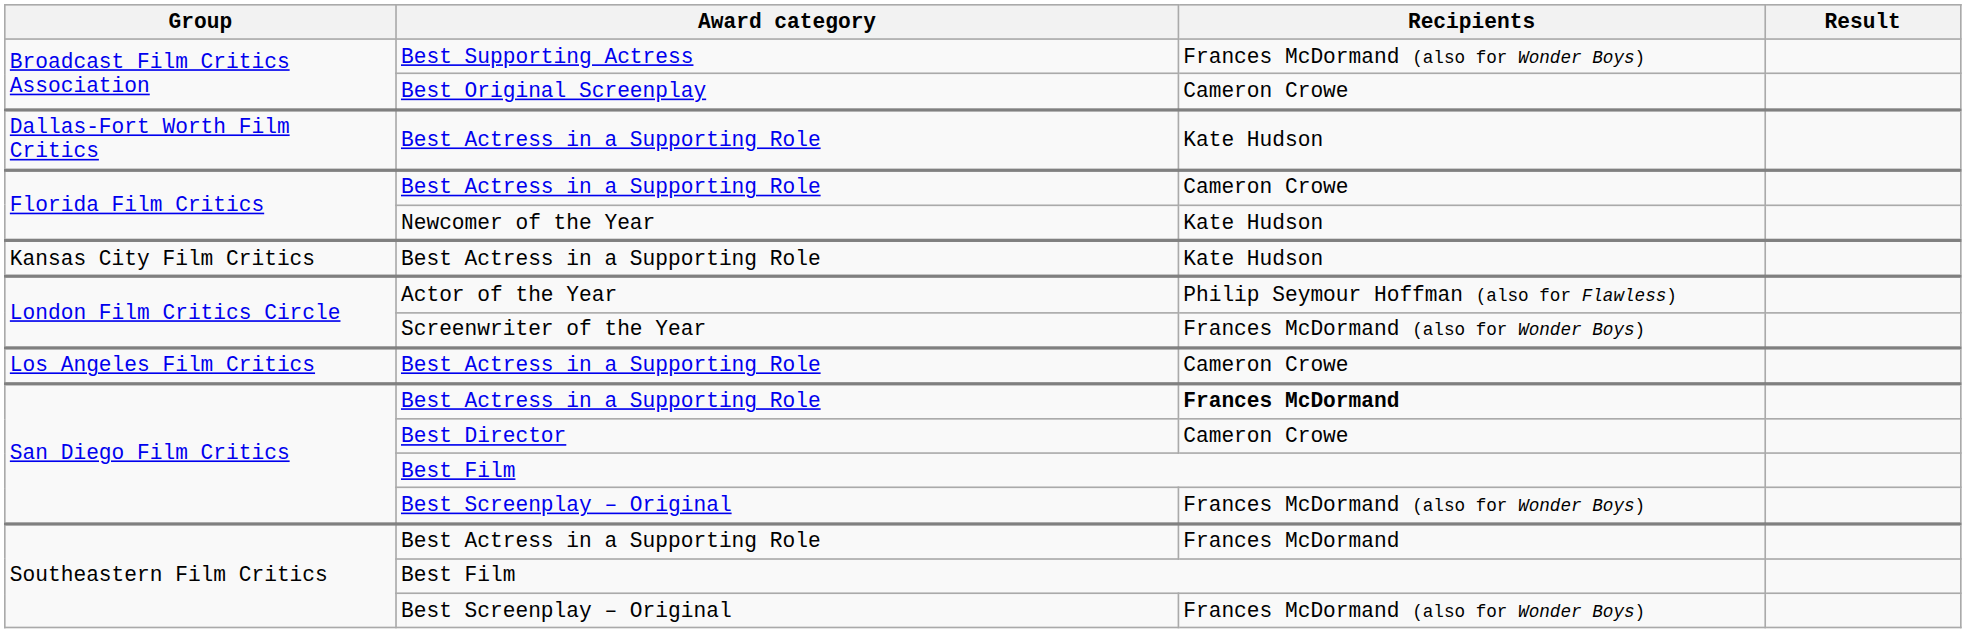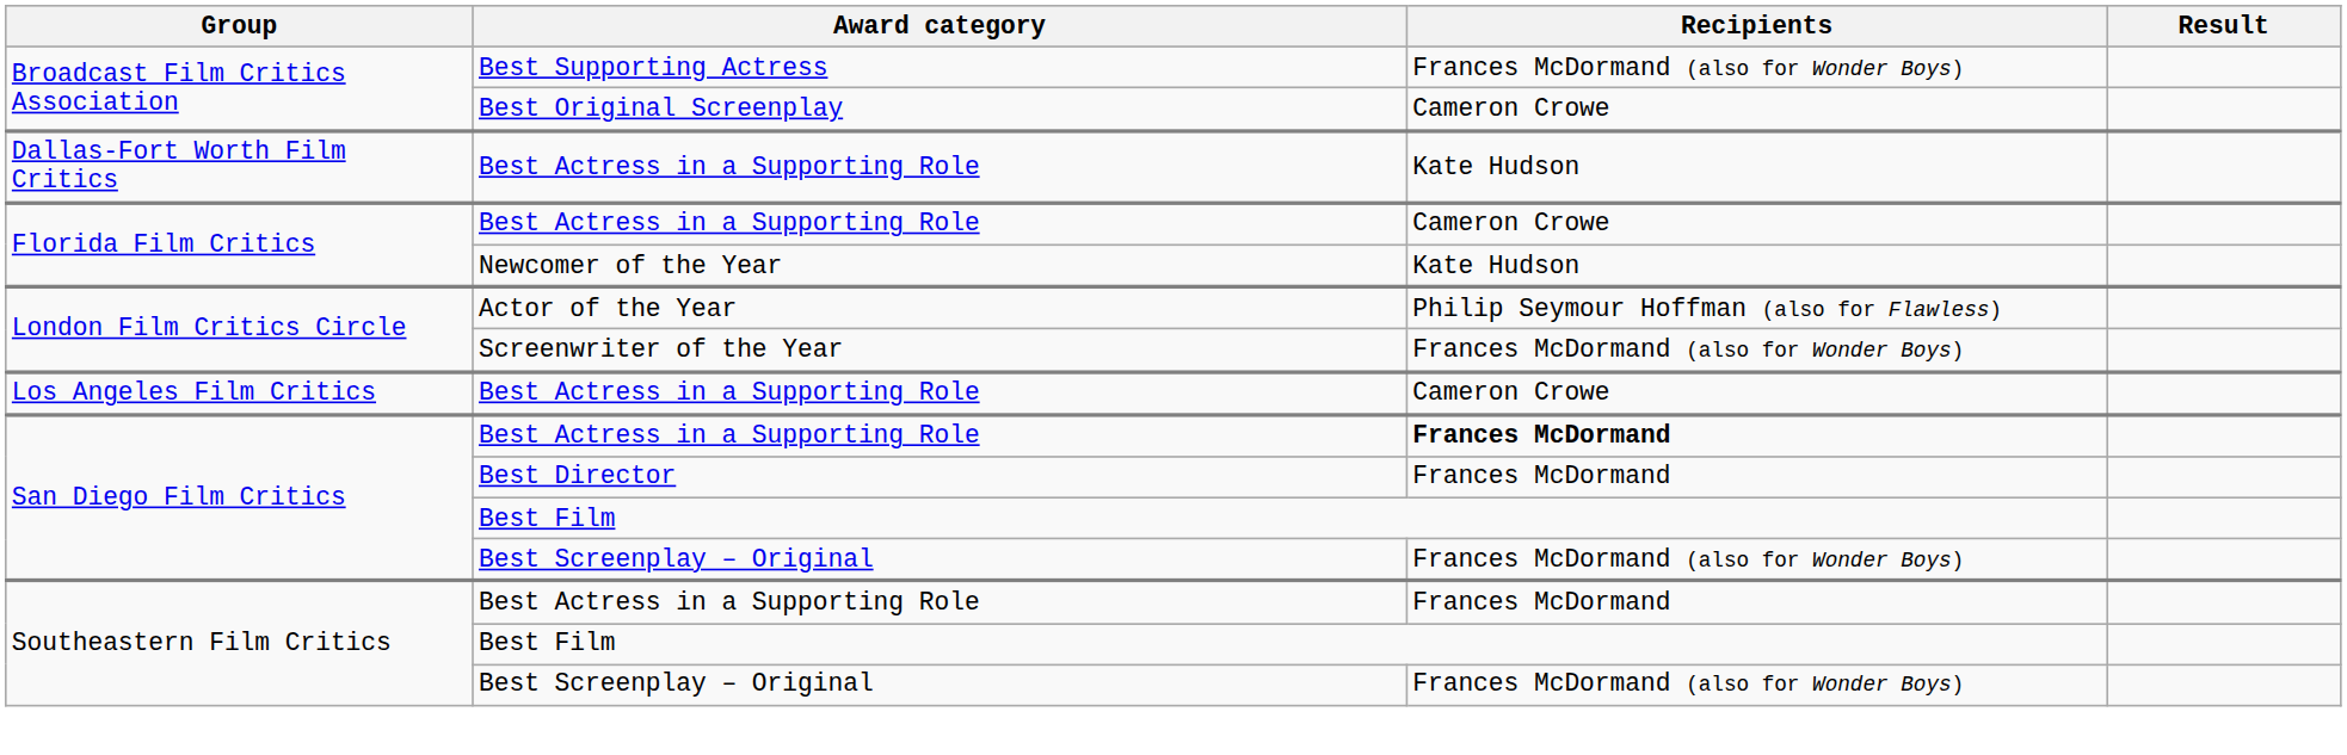- row: Kansas City Film Critics | Best Actress in a Supporting Role | Kate Hudson
Best Director | Recipients: Cameron Crowe -> Frances McDormand
